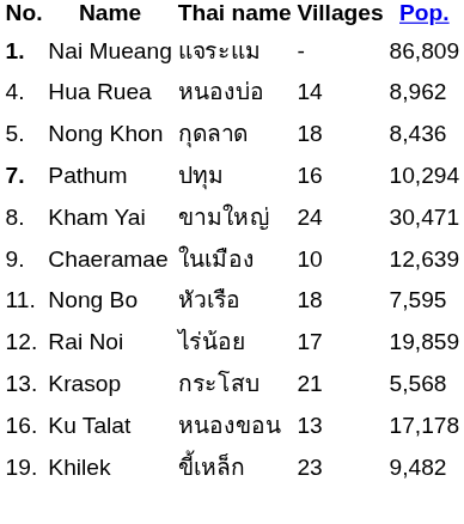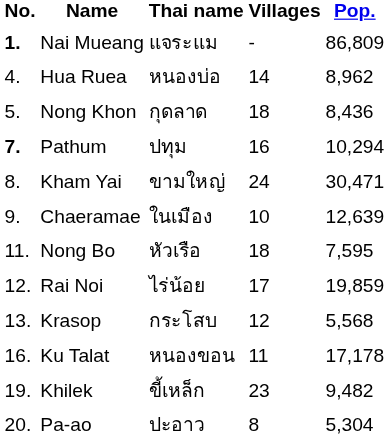Krasop | Villages: 21 -> 12
Ku Talat | Villages: 13 -> 11
+ row: 20. | Pa-ao | ปะอาว | 8 | 5,304
